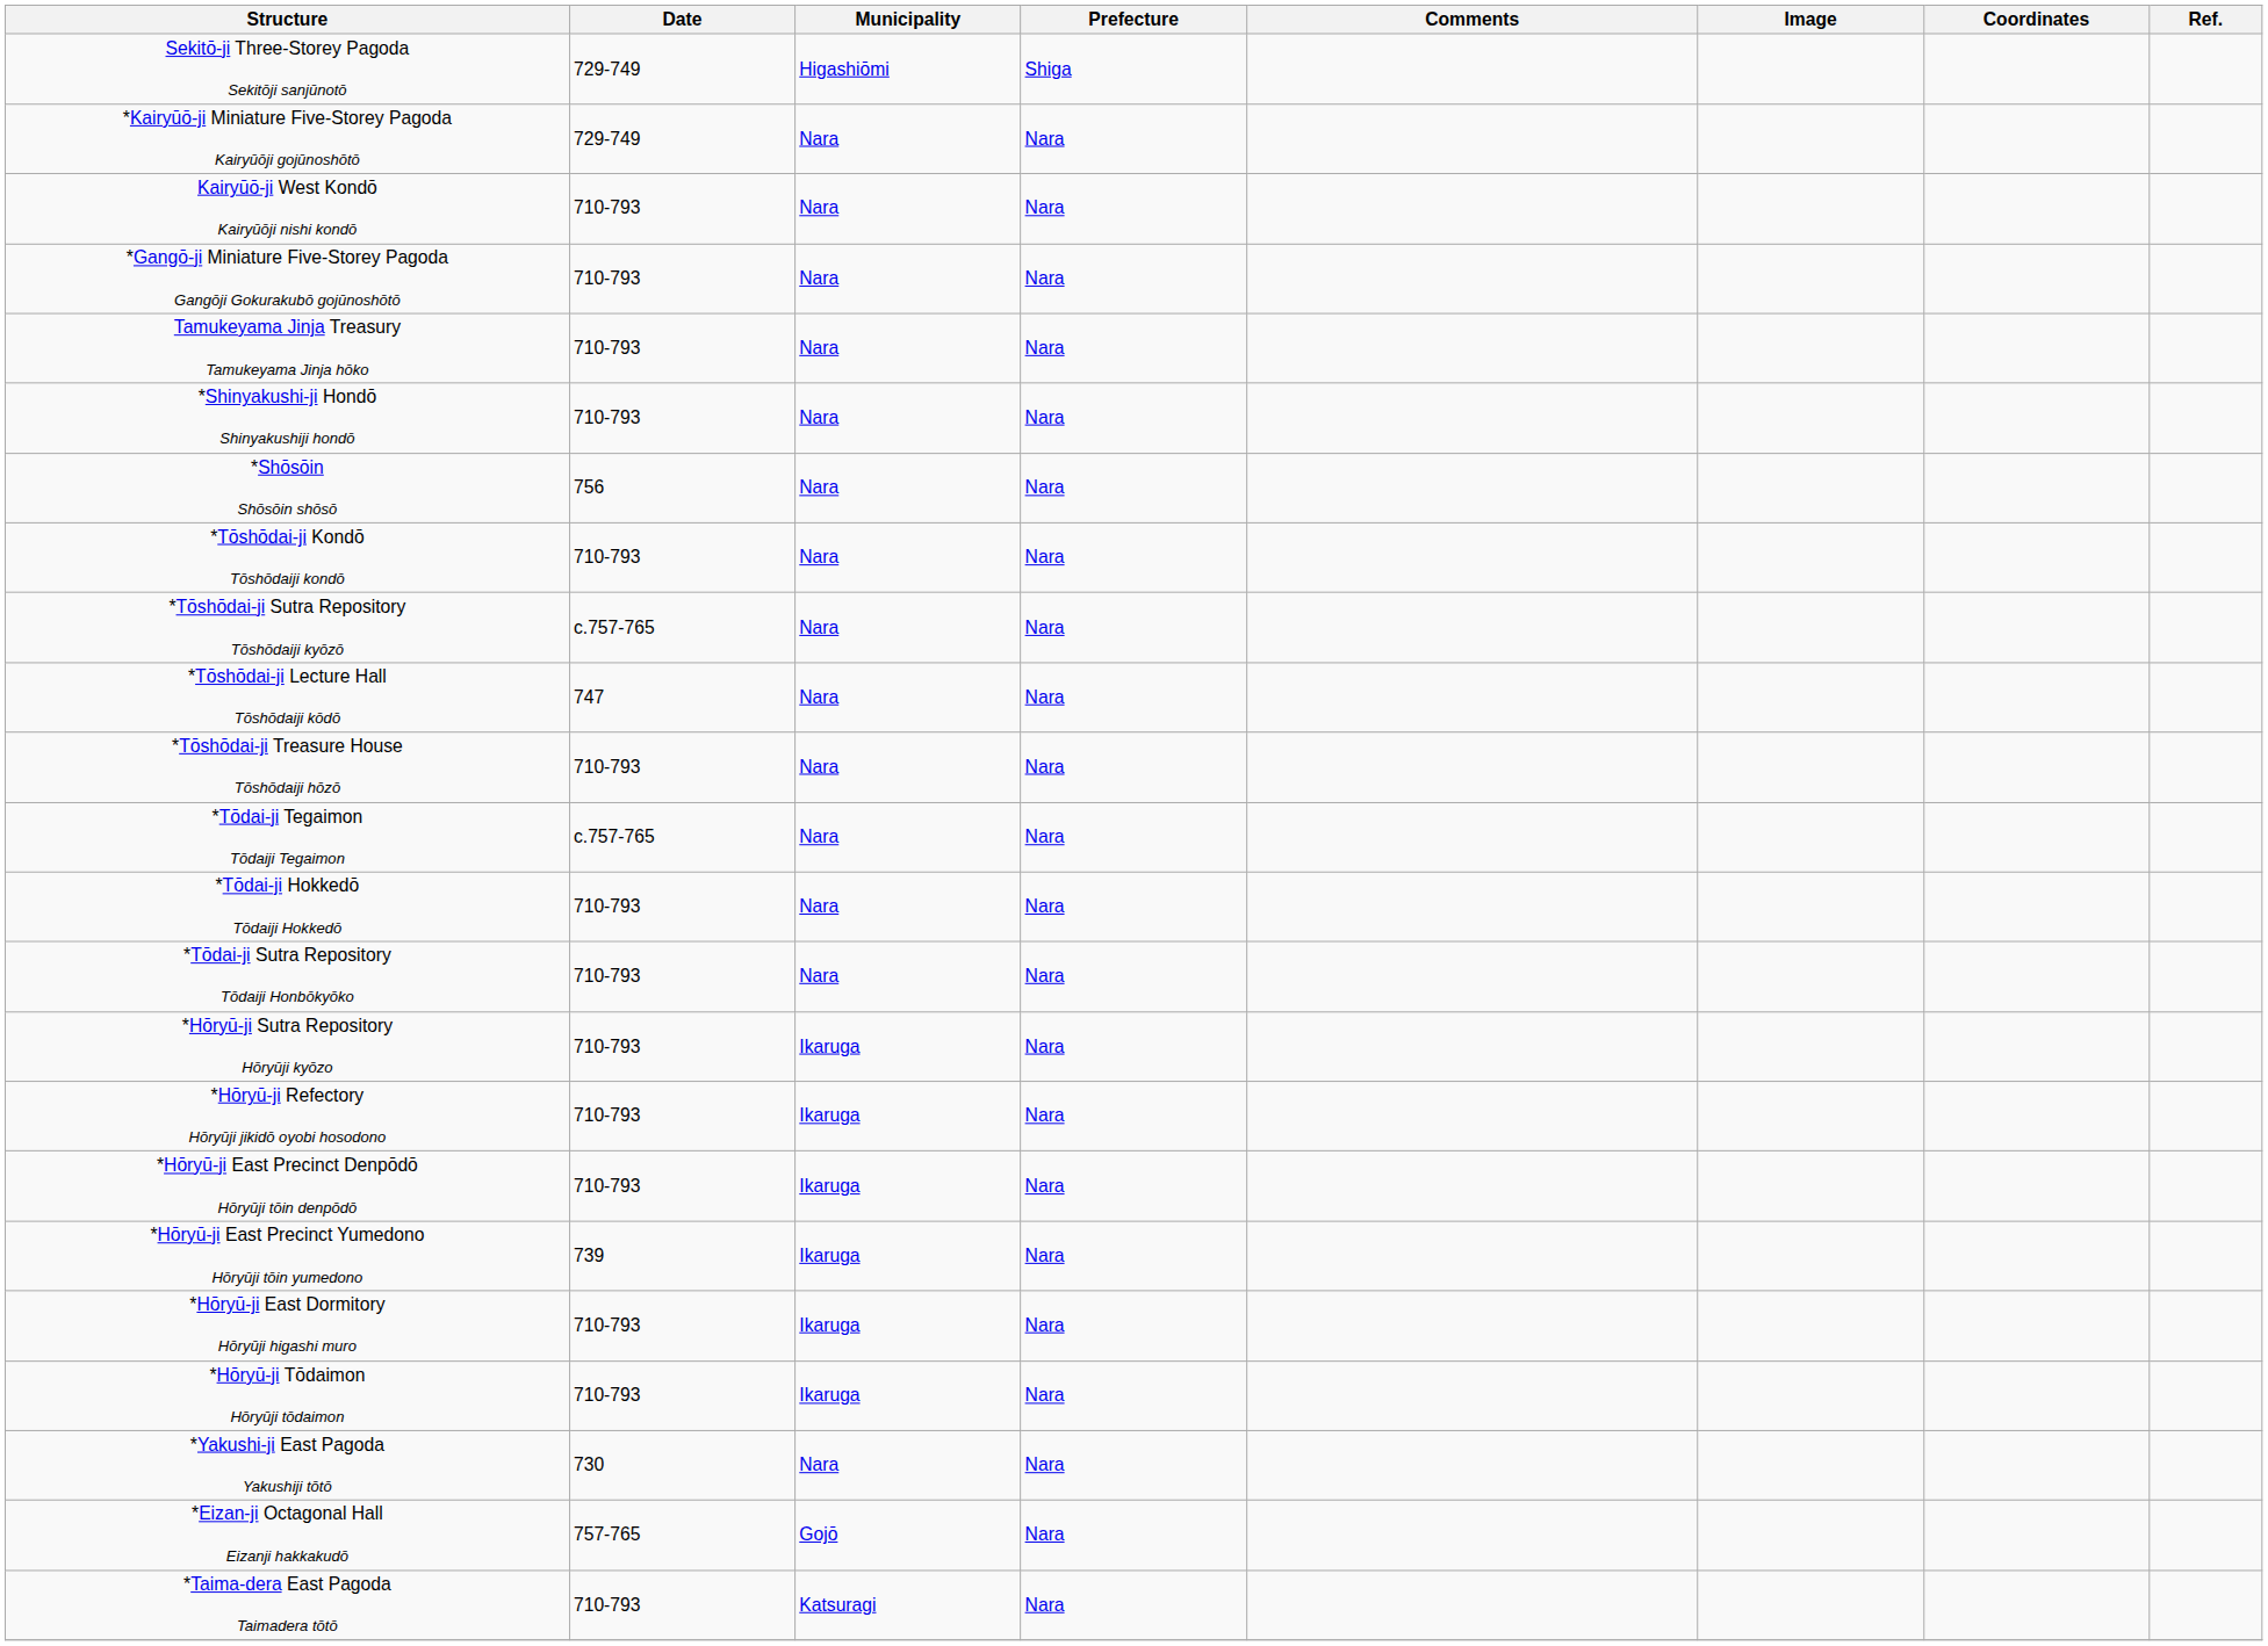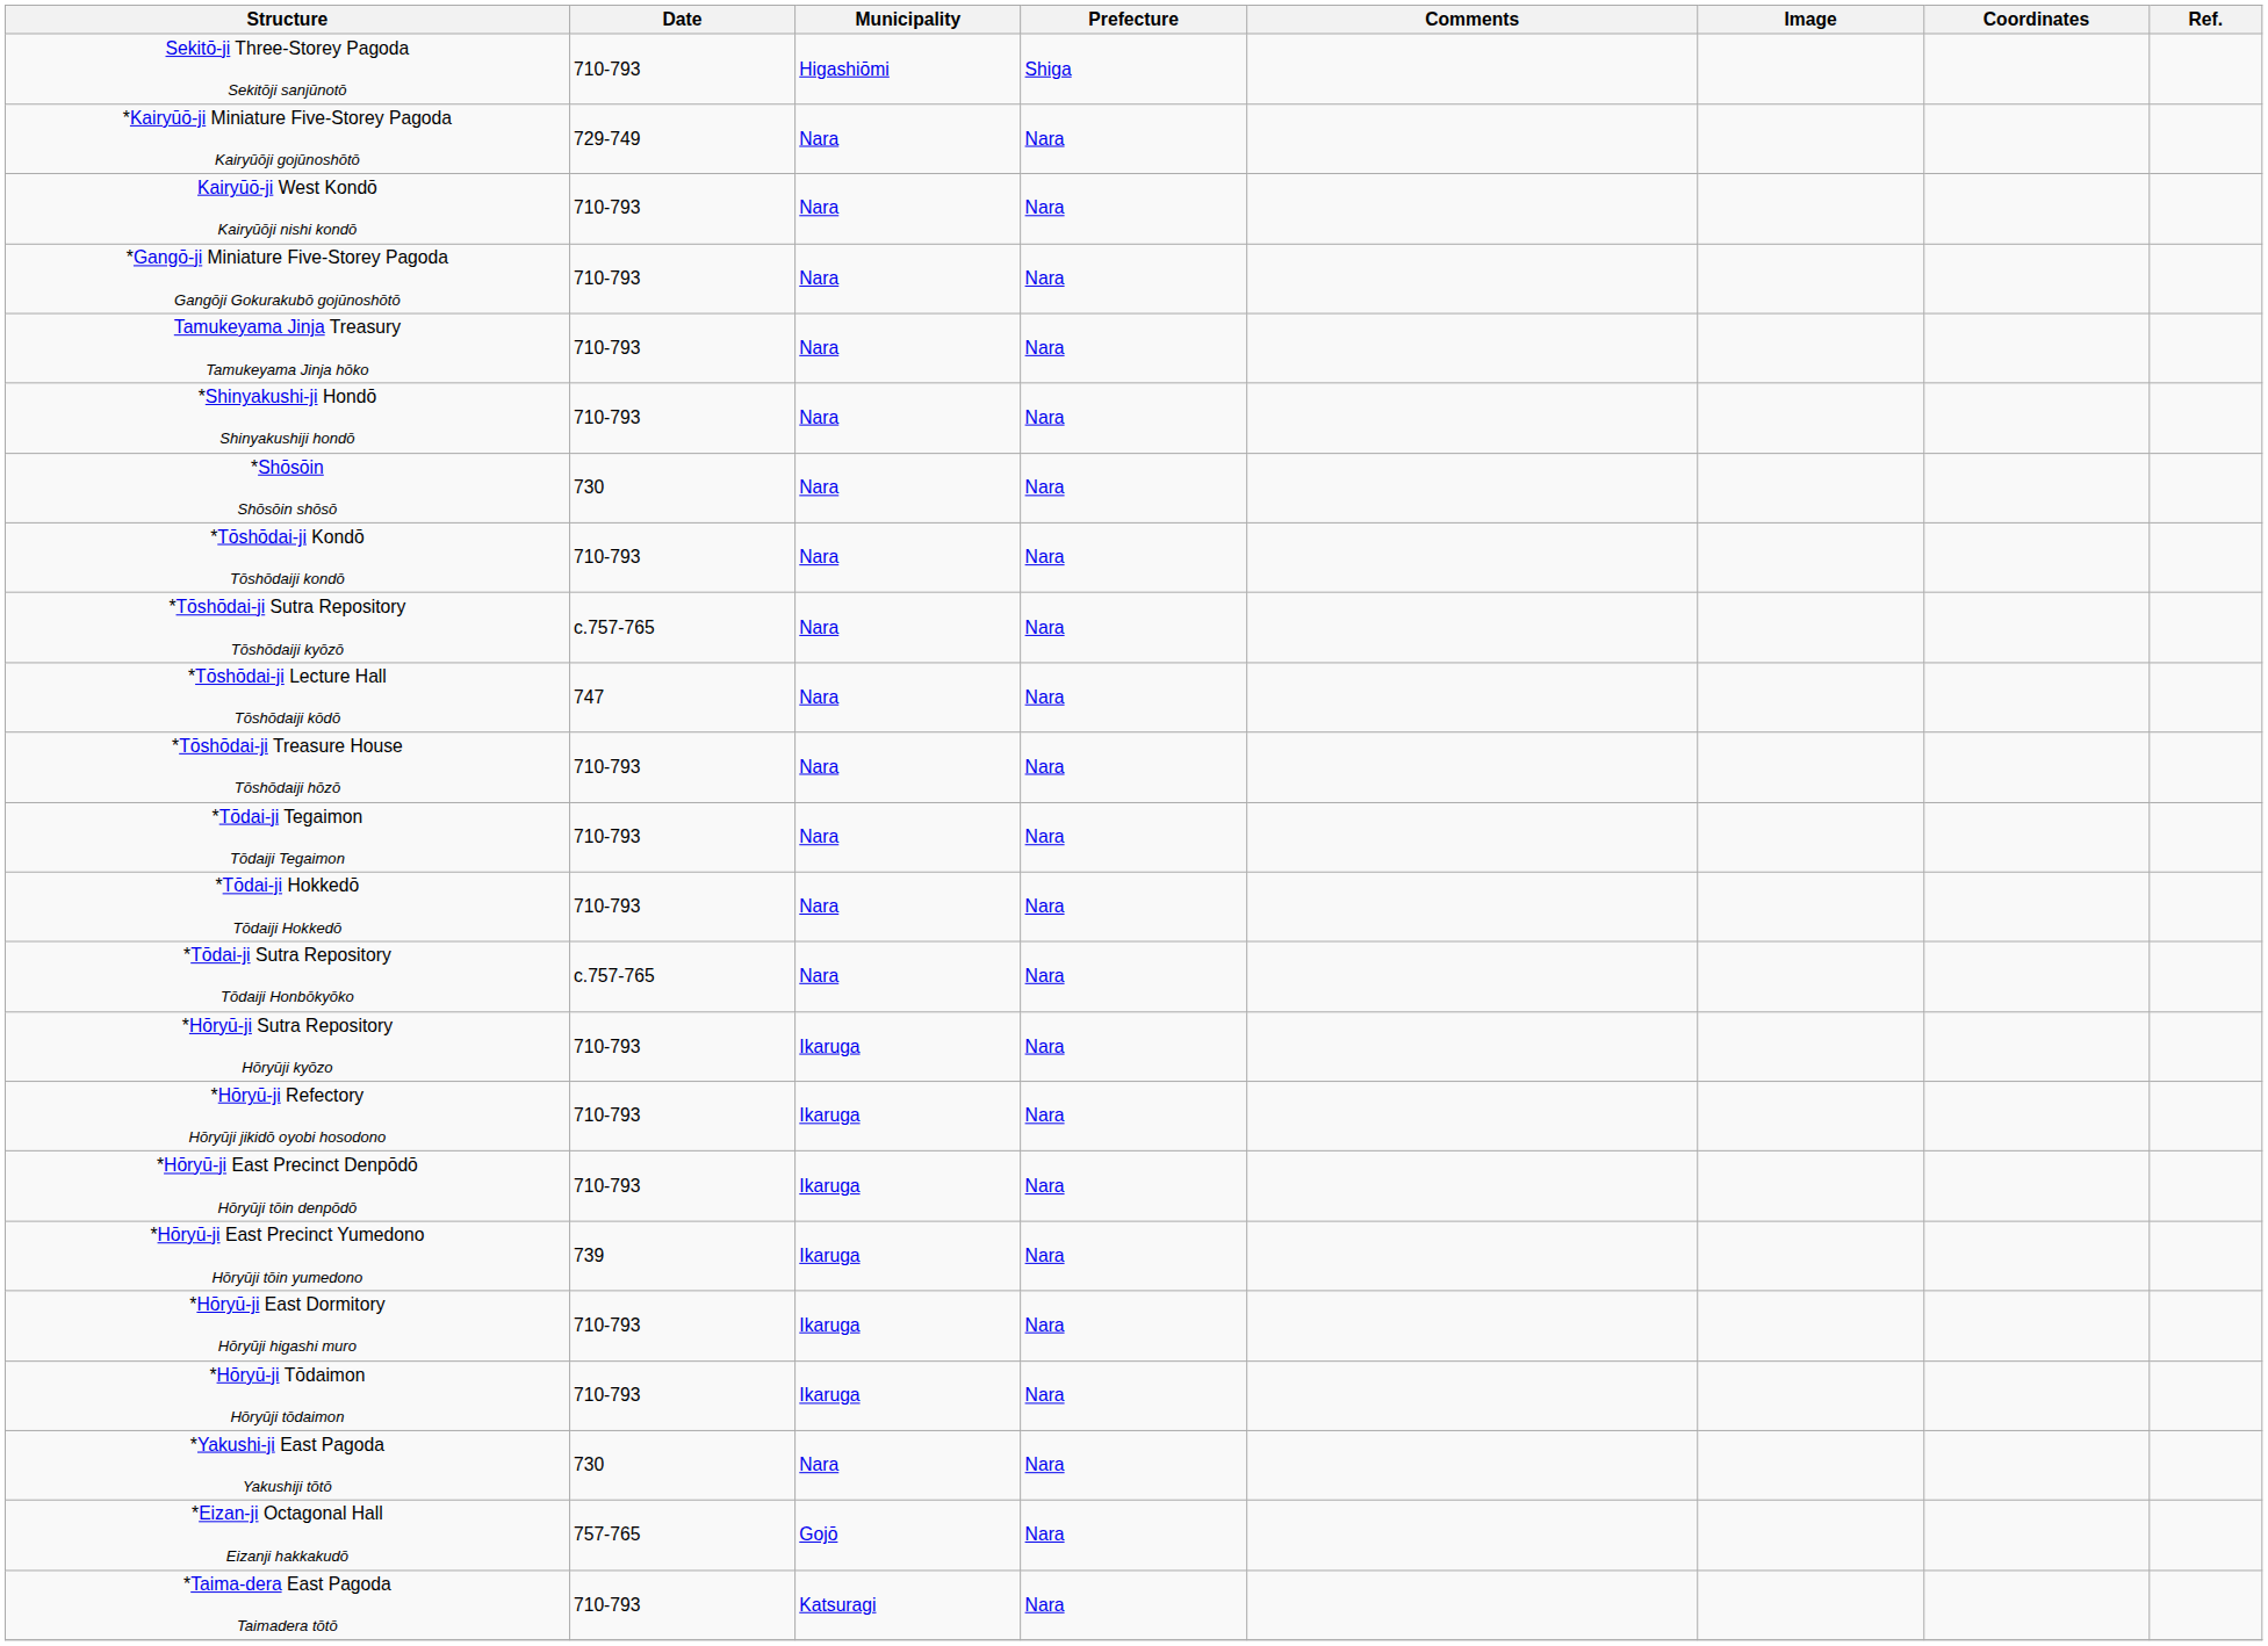Sekitō-ji Three-Storey Pagoda Sekitōji sanjūnotō | Date: 729-749 -> 710-793
*Shōsōin Shōsōin shōsō | Date: 756 -> 730
*Tōdai-ji Tegaimon Tōdaiji Tegaimon | Date: c.757-765 -> 710-793
*Tōdai-ji Sutra Repository Tōdaiji Honbōkyōko | Date: 710-793 -> c.757-765
